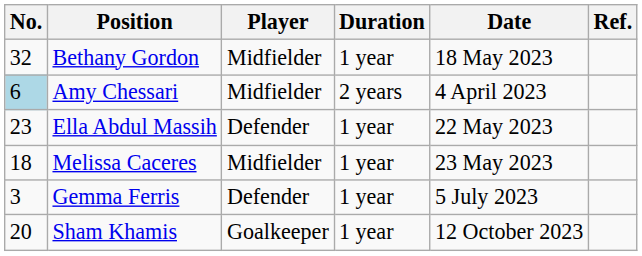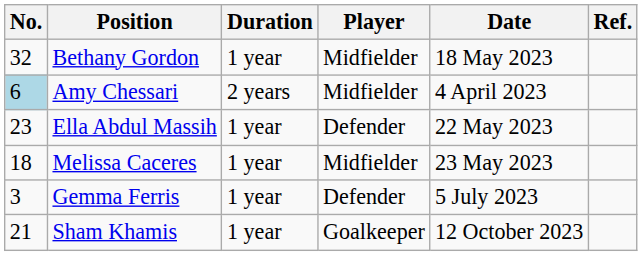columns swapped: Player <-> Duration
Sham Khamis | No.: 20 -> 21
